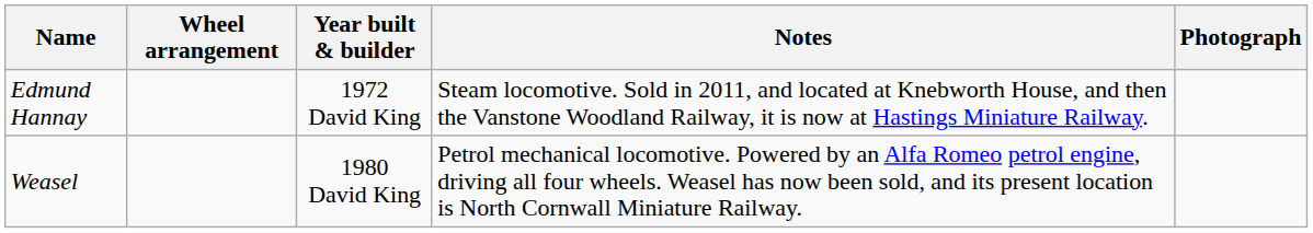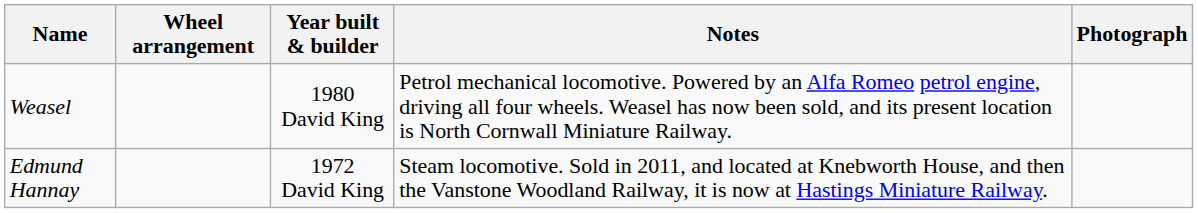rows swapped: Edmund Hannay <-> Weasel
